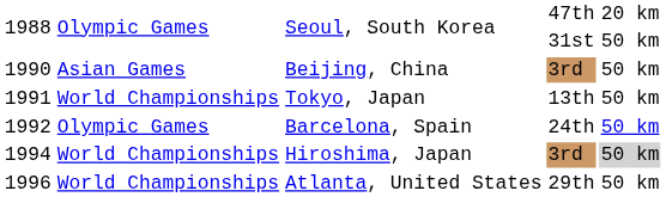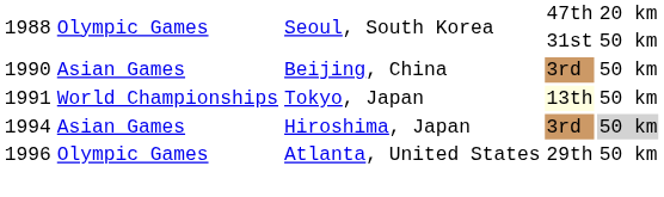Tokyo, Japan | column 4: no background -> lightyellow background
- row: 1992 | Olympic Games | Barcelona, Spain | 24th | 50 km
Hiroshima, Japan | column 2: World Championships -> Asian Games
Atlanta, United States | column 2: World Championships -> Olympic Games
